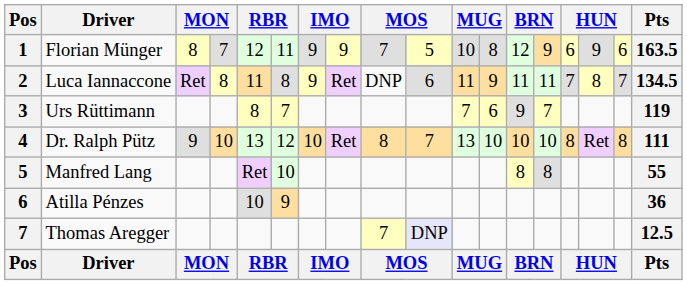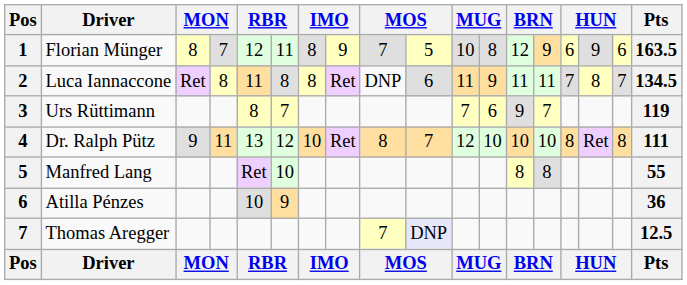Florian Münger | column 7: 9 -> 8
Luca Iannaccone | column 7: 9 -> 8
Dr. Ralph Pütz | column 4: 10 -> 11
Dr. Ralph Pütz | column 11: 13 -> 12
